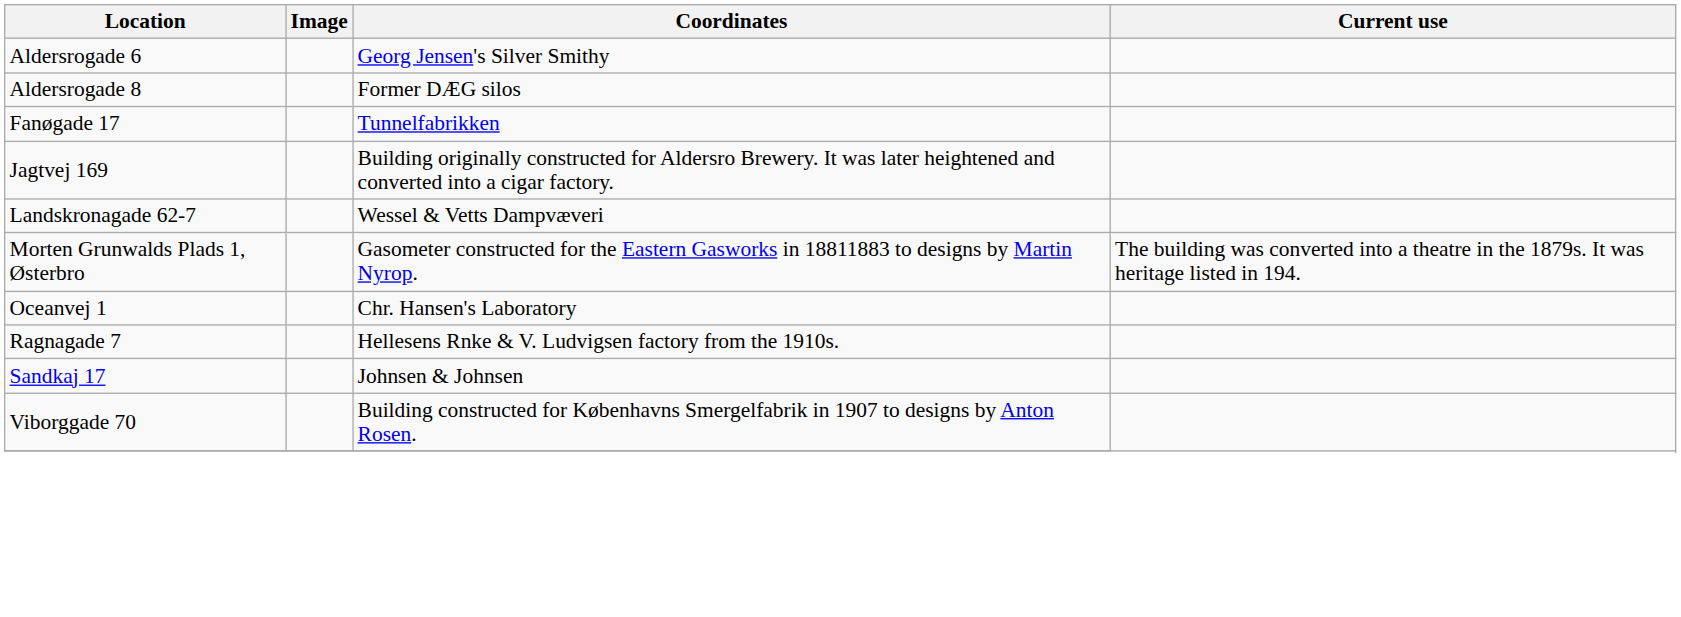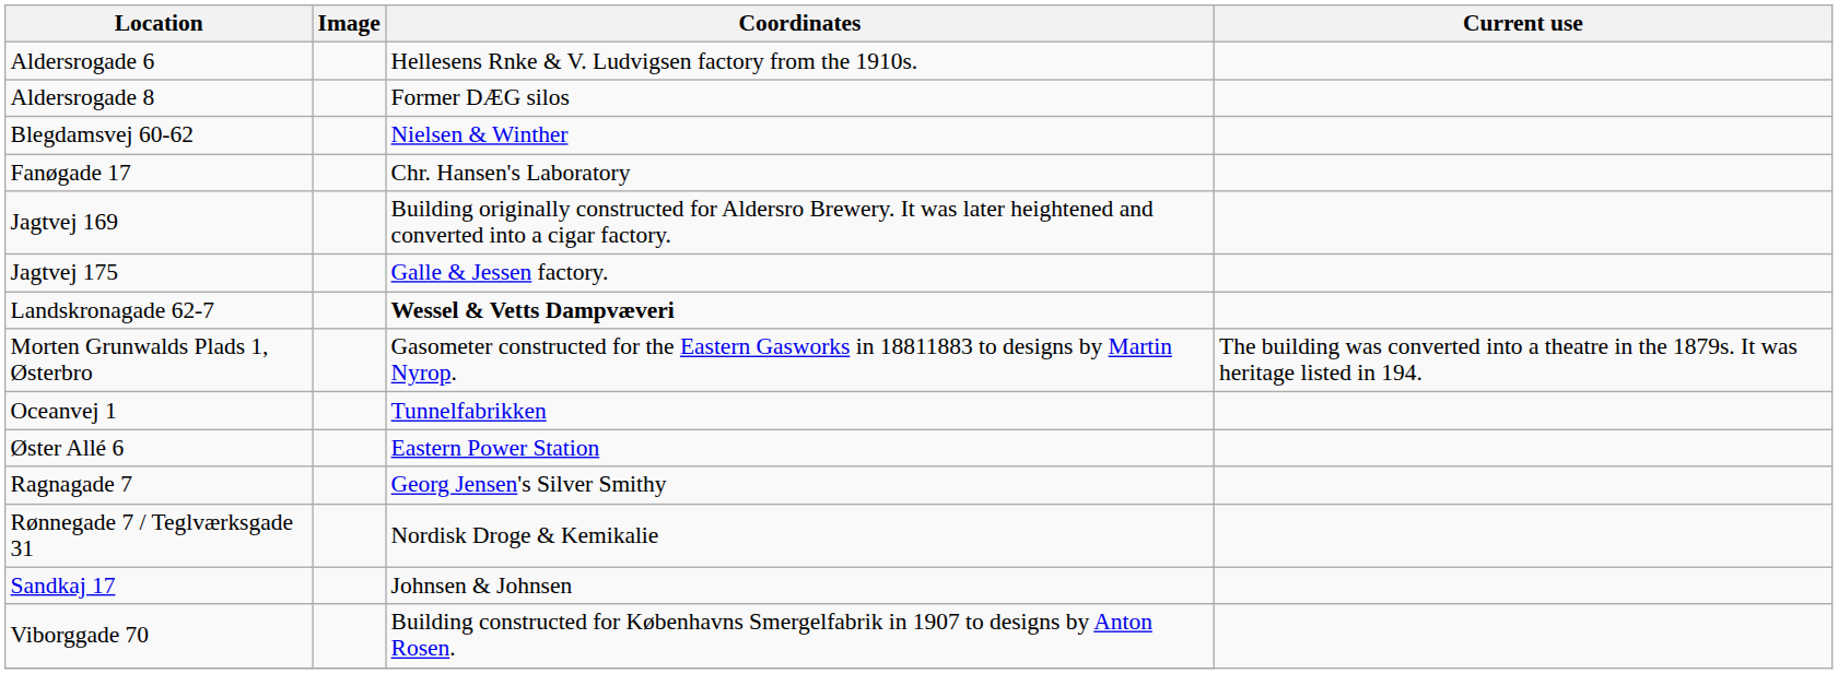Aldersrogade 6 | Coordinates: Georg Jensen's Silver Smithy -> Hellesens Rnke & V. Ludvigsen factory from the 1910s.
+ row: Blegdamsvej 60-62 | Nielsen & Winther
Fanøgade 17 | Coordinates: Tunnelfabrikken -> Chr. Hansen's Laboratory
+ row: Jagtvej 175 | Galle & Jessen factory.
Landskronagade 62-7 | Coordinates: normal -> bold
Oceanvej 1 | Coordinates: Chr. Hansen's Laboratory -> Tunnelfabrikken
+ row: Øster Allé 6 | Eastern Power Station
Ragnagade 7 | Coordinates: Hellesens Rnke & V. Ludvigsen factory from the 1910s. -> Georg Jensen's Silver Smithy
+ row: Rønnegade 7 / Teglværksgade 31 | Nordisk Droge & Kemikalie
